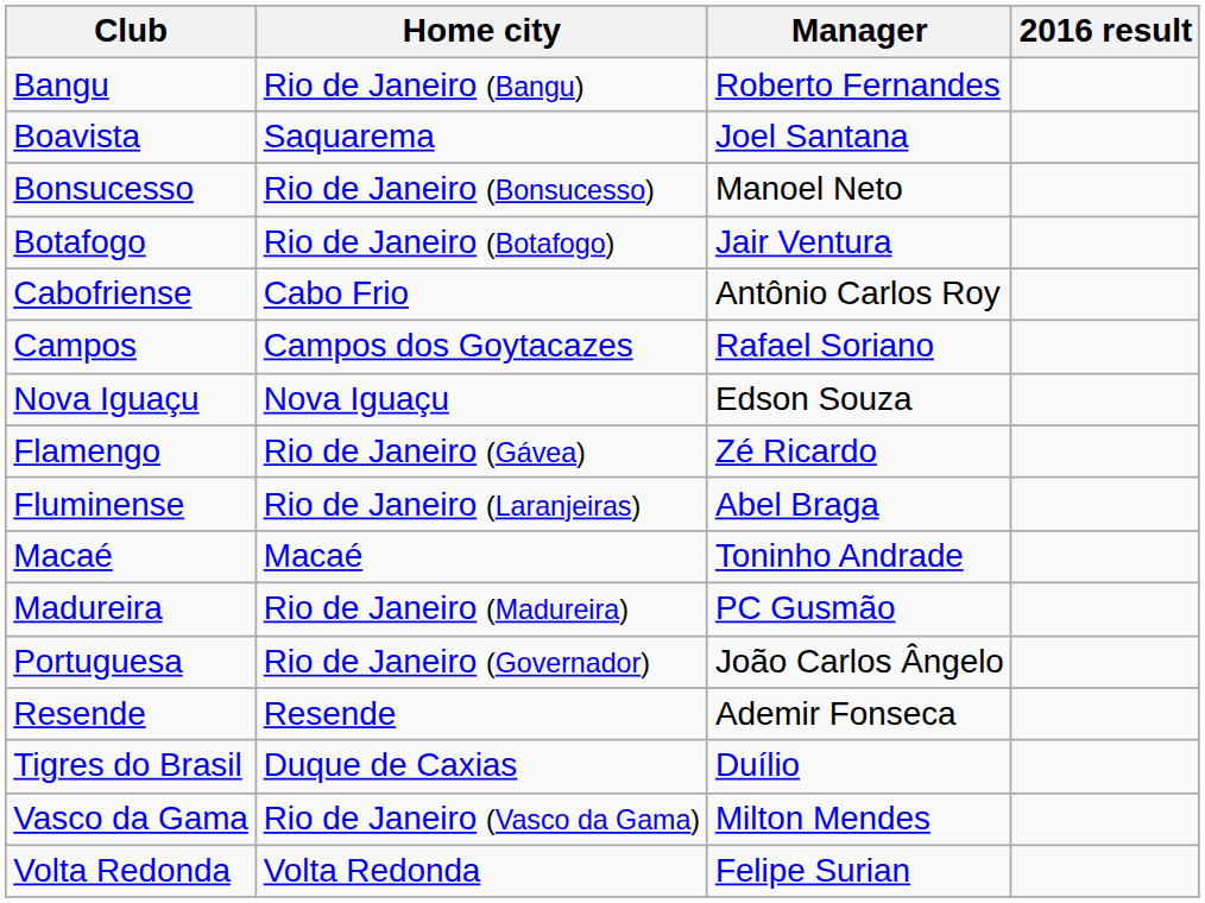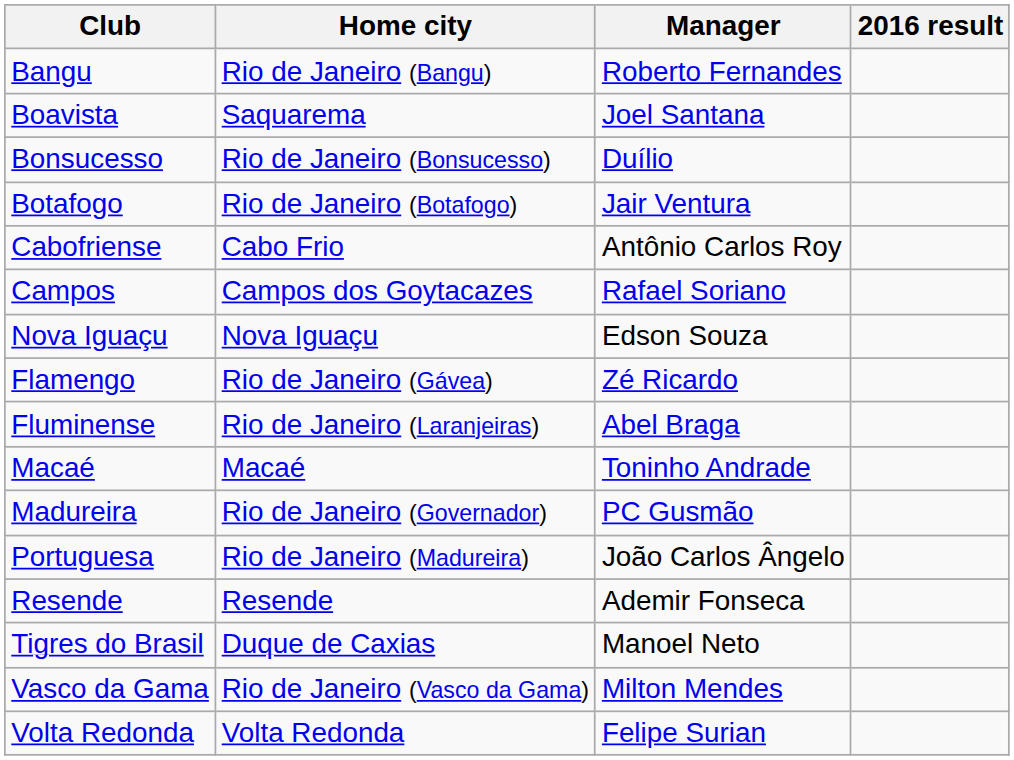Bonsucesso | Manager: Manoel Neto -> Duílio
Madureira | Home city: Rio de Janeiro (Madureira) -> Rio de Janeiro (Governador)
Portuguesa | Home city: Rio de Janeiro (Governador) -> Rio de Janeiro (Madureira)
Tigres do Brasil | Manager: Duílio -> Manoel Neto
